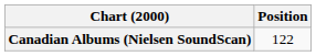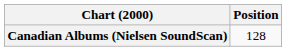Canadian Albums (Nielsen SoundScan) | Position: 122 -> 128
